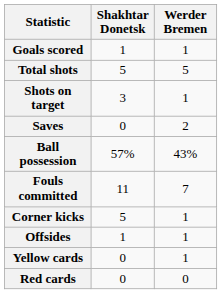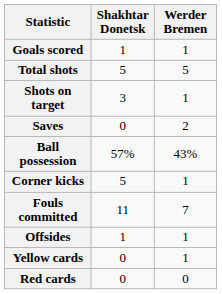rows swapped: Corner kicks <-> Fouls committed
